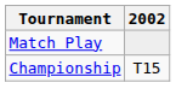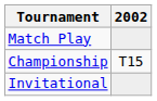+ row: Invitational
